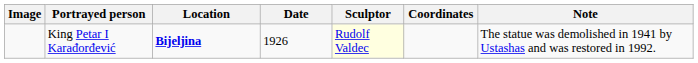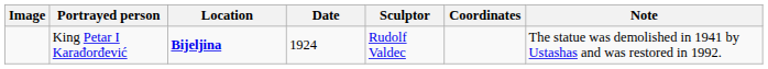King Petar I Karađorđević | Date: 1926 -> 1924
King Petar I Karađorđević | Sculptor: lightyellow background -> no background
